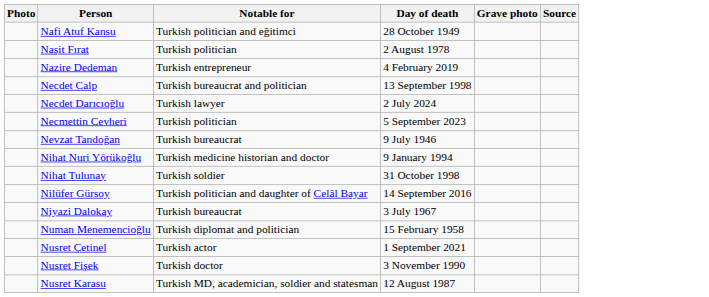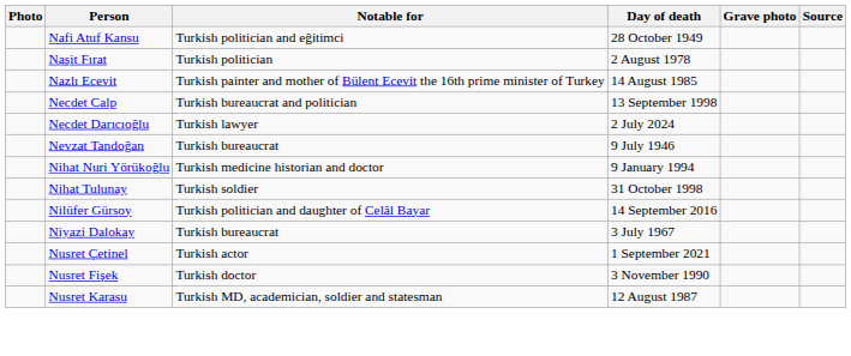+ row: Nazlı Ecevit | Turkish painter and mother of Bülent Ecevit the 16th prime minister of Turkey | 14 August 1985
- row: Nazire Dedeman | Turkish entrepreneur | 4 February 2019
- row: Necmettin Cevheri | Turkish politician | 5 September 2023
- row: Numan Menemencioğlu | Turkish diplomat and politician | 15 February 1958
